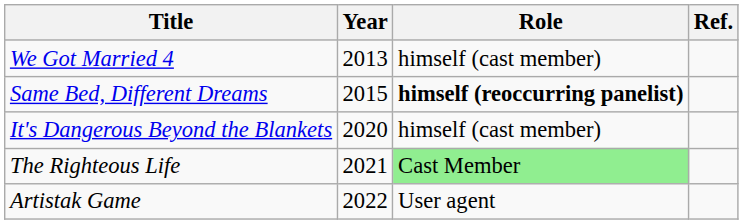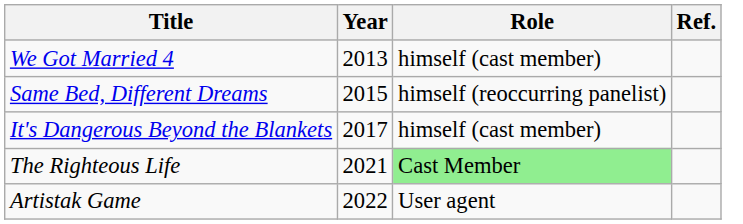Same Bed, Different Dreams | Role: bold -> normal
It's Dangerous Beyond the Blankets | Year: 2020 -> 2017
